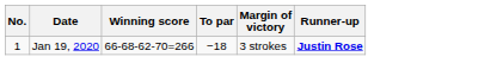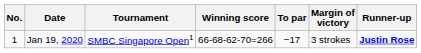+ column: Tournament | SMBC Singapore Open1
Jan 19, 2020 | To par: −18 -> −17
